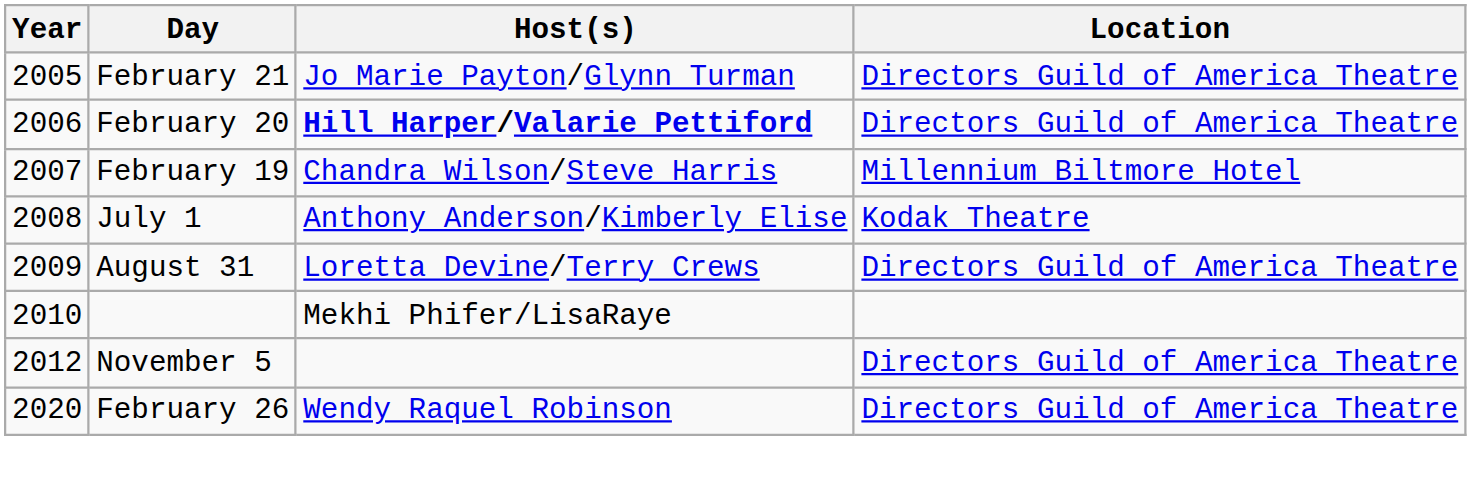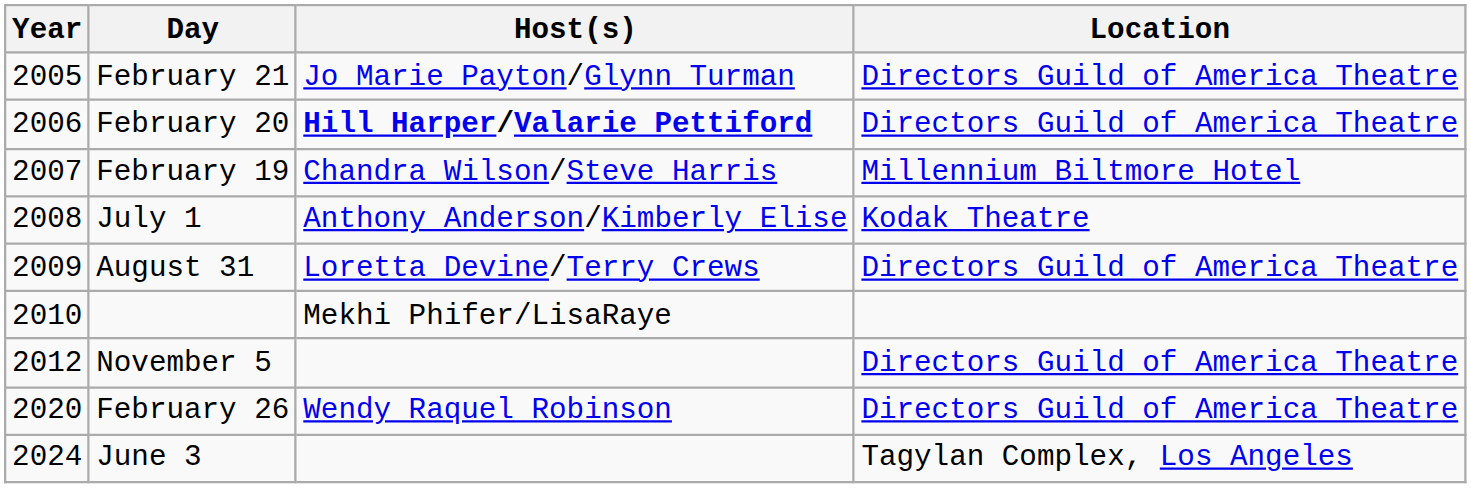+ row: 2024 | June 3 | Tagylan Complex, Los Angeles
